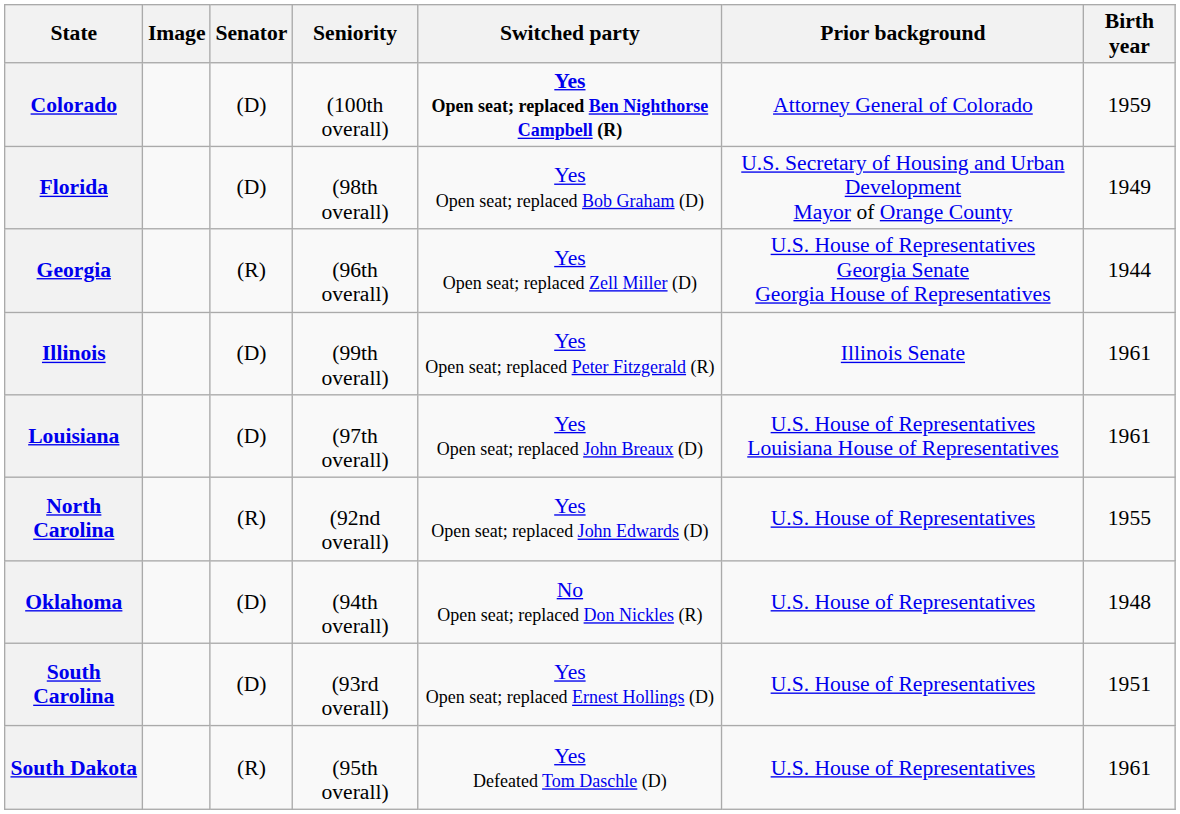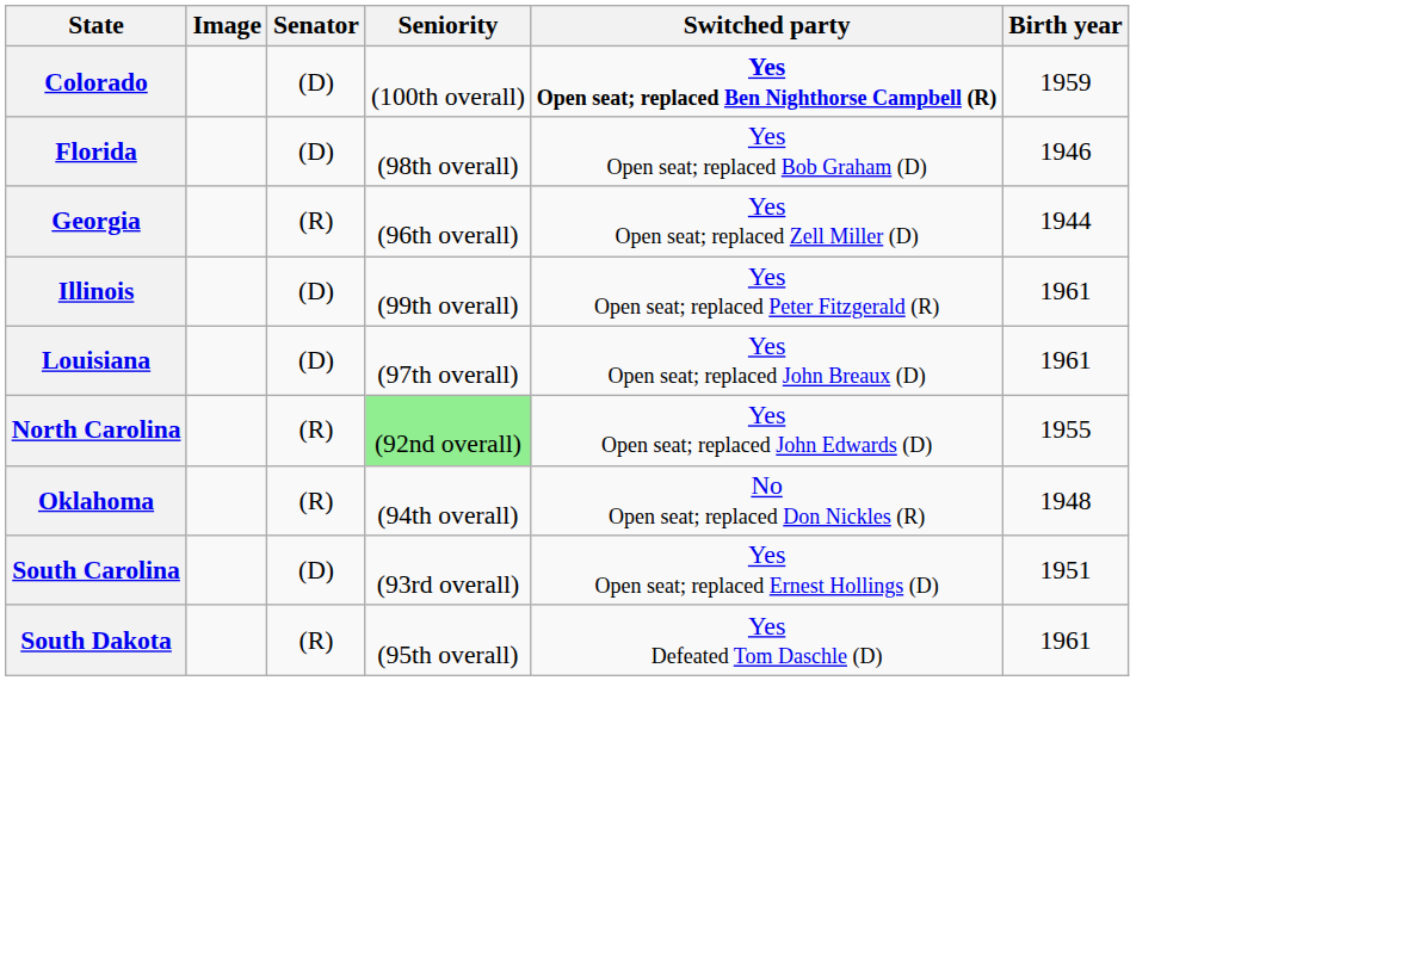- column: Prior background | Attorney General of Colorado | U.S. Secretary of Housing and Urban Development Mayor of Orange County | U.S. House of Representatives Georgia Senate Georgia House of Representatives | Illinois Senate | U.S. House of Representatives Louisiana House of Representatives | U.S. House of Representatives | U.S. House of Representatives | U.S. House of Representatives | U.S. House of Representatives
Florida | Birth year: 1949 -> 1946
North Carolina | Seniority: no background -> lightgreen background
Oklahoma | Senator: (D) -> (R)
